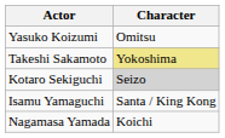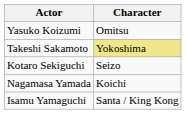Kotaro Sekiguchi | Character: lightgrey background -> no background
rows swapped: Nagamasa Yamada <-> Isamu Yamaguchi
